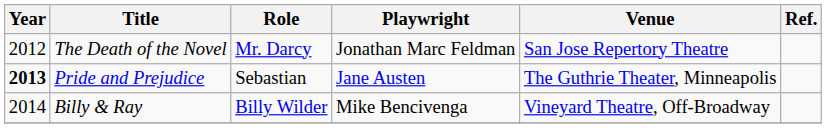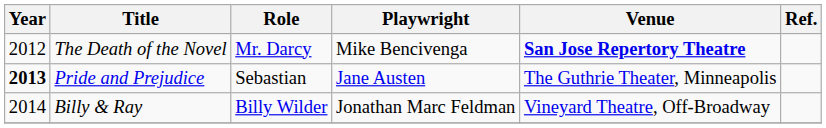The Death of the Novel | Playwright: Jonathan Marc Feldman -> Mike Bencivenga
The Death of the Novel | Venue: normal -> bold
Billy & Ray | Playwright: Mike Bencivenga -> Jonathan Marc Feldman
